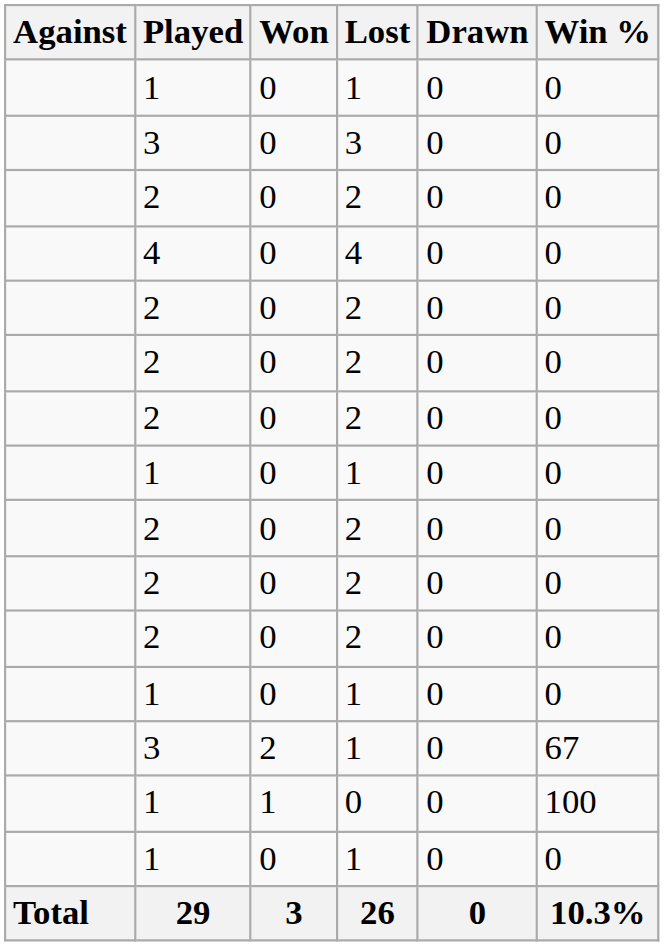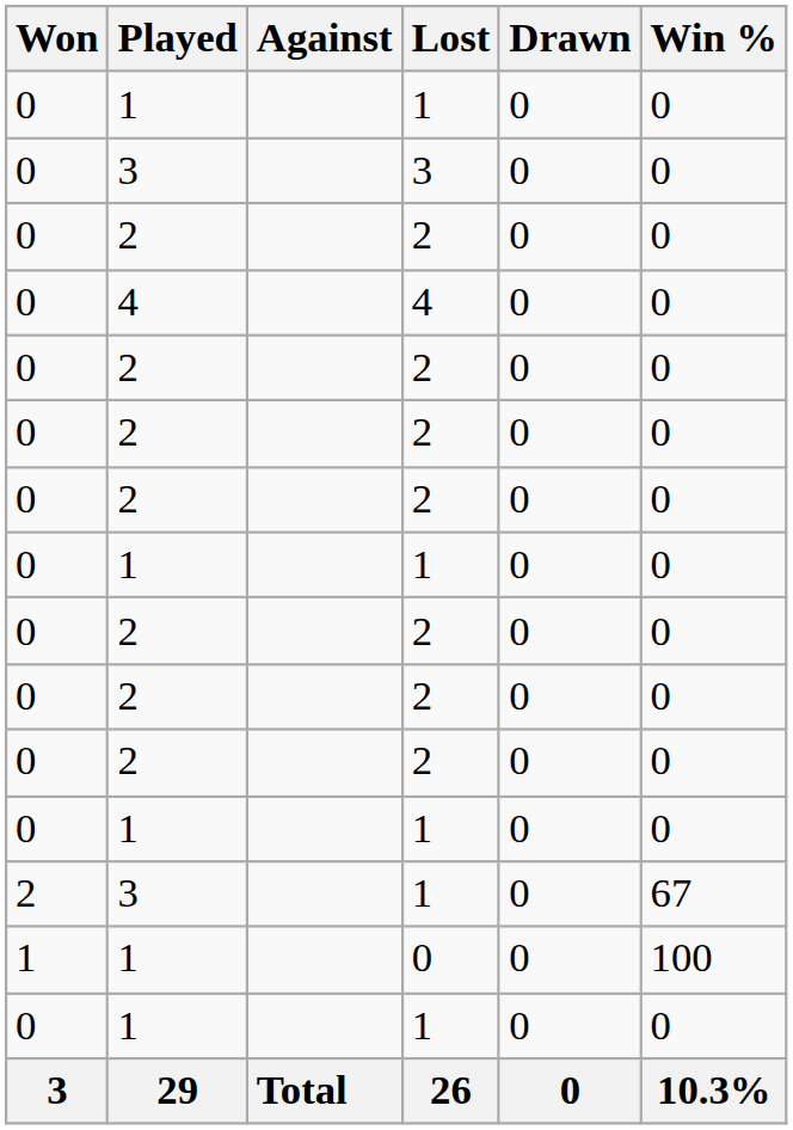columns swapped: Against <-> Won
